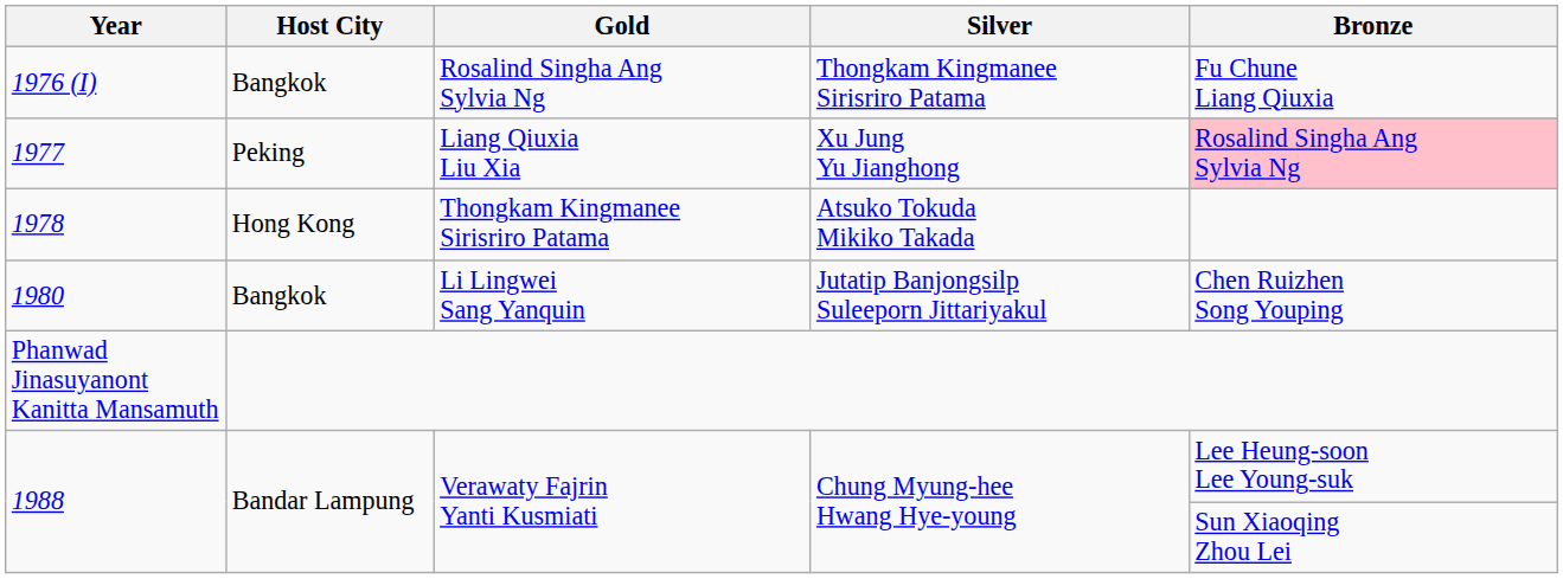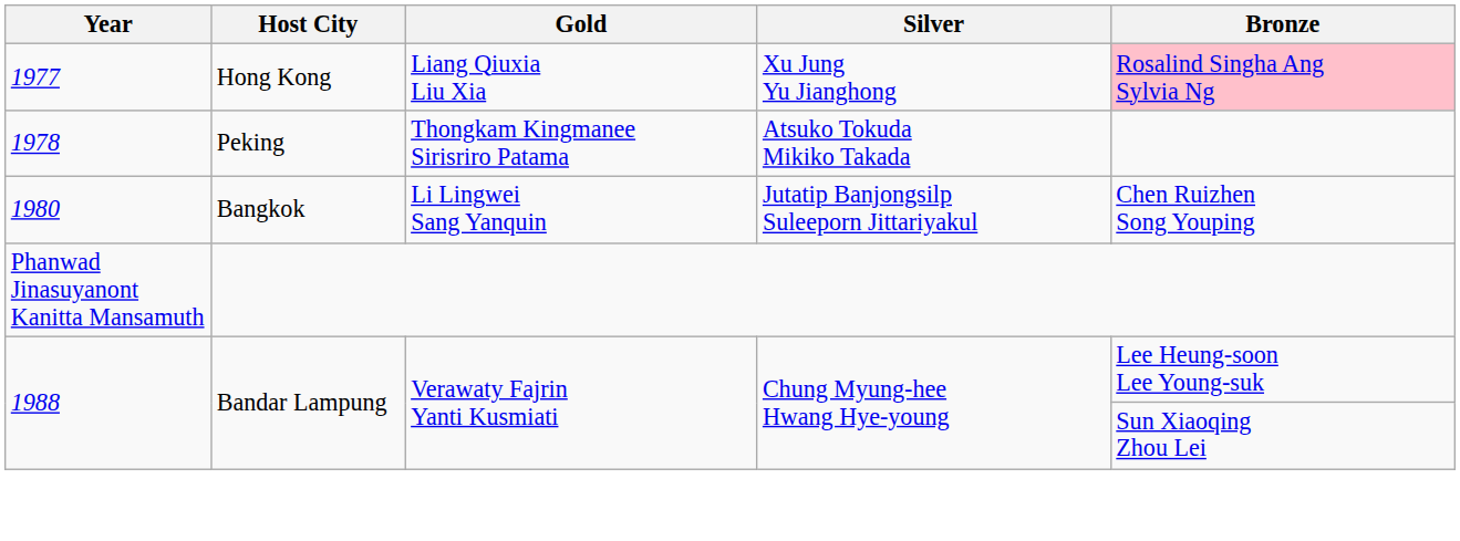- row: 1976 (I) | Bangkok | Rosalind Singha Ang Sylvia Ng | Thongkam Kingmanee Sirisriro Patama | Fu Chune Liang Qiuxia
1977 | Host City: Peking -> Hong Kong
1978 | Host City: Hong Kong -> Peking
